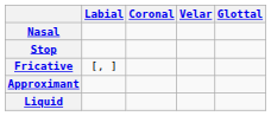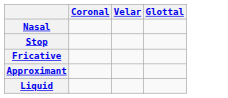- column: Labial | [, ]
